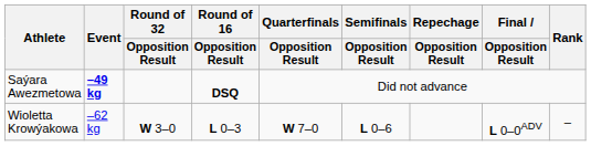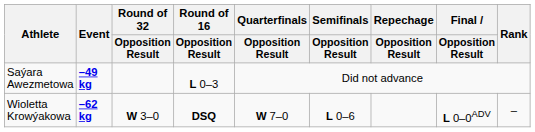Saýara Awezmetowa | Round of 16 / Opposition Result: DSQ -> L 0–3
Wioletta Krowýakowa | Event: normal -> bold
Wioletta Krowýakowa | Round of 16 / Opposition Result: L 0–3 -> DSQ
